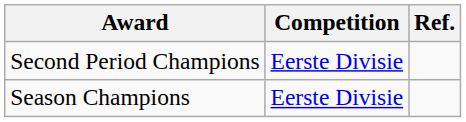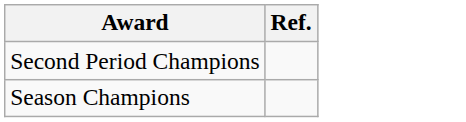- column: Competition | Eerste Divisie | Eerste Divisie
